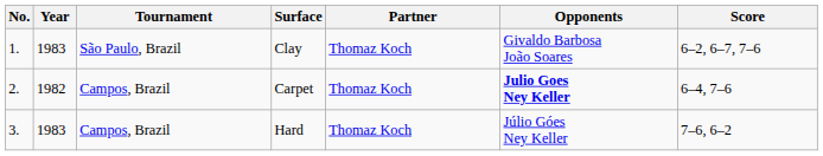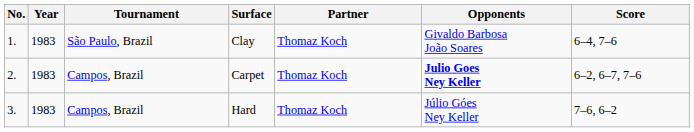Clay | Score: 6–2, 6–7, 7–6 -> 6–4, 7–6
Carpet | Year: 1982 -> 1983
Carpet | Score: 6–4, 7–6 -> 6–2, 6–7, 7–6
